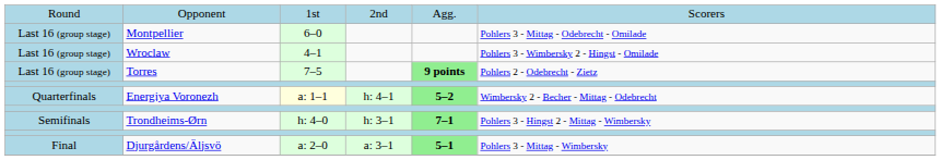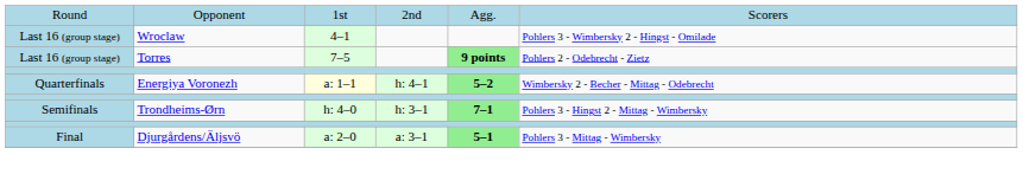- row: Last 16 (group stage) | Montpellier | 6–0 | Pohlers 3 - Mittag - Odebrecht - Omilade
